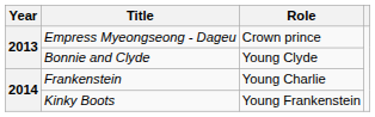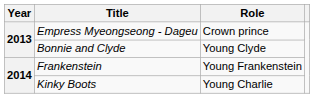Frankenstein | Role: Young Charlie -> Young Frankenstein
Kinky Boots | Role: Young Frankenstein -> Young Charlie
